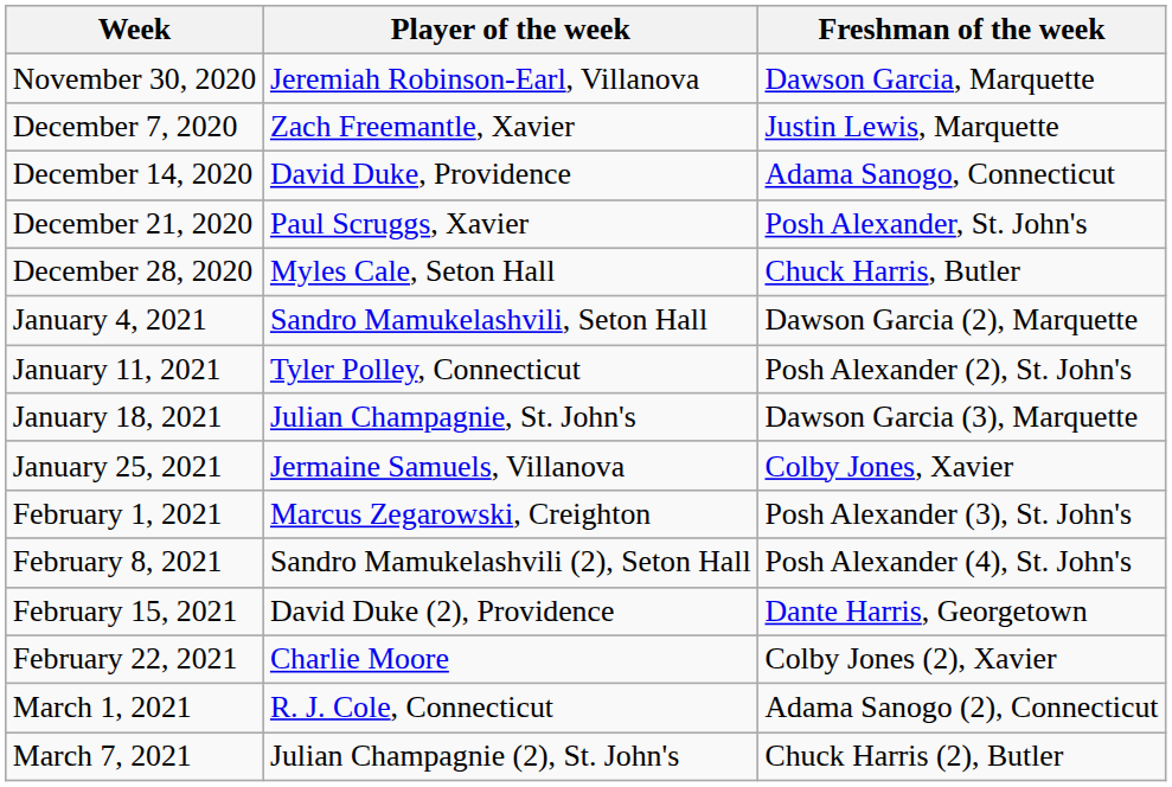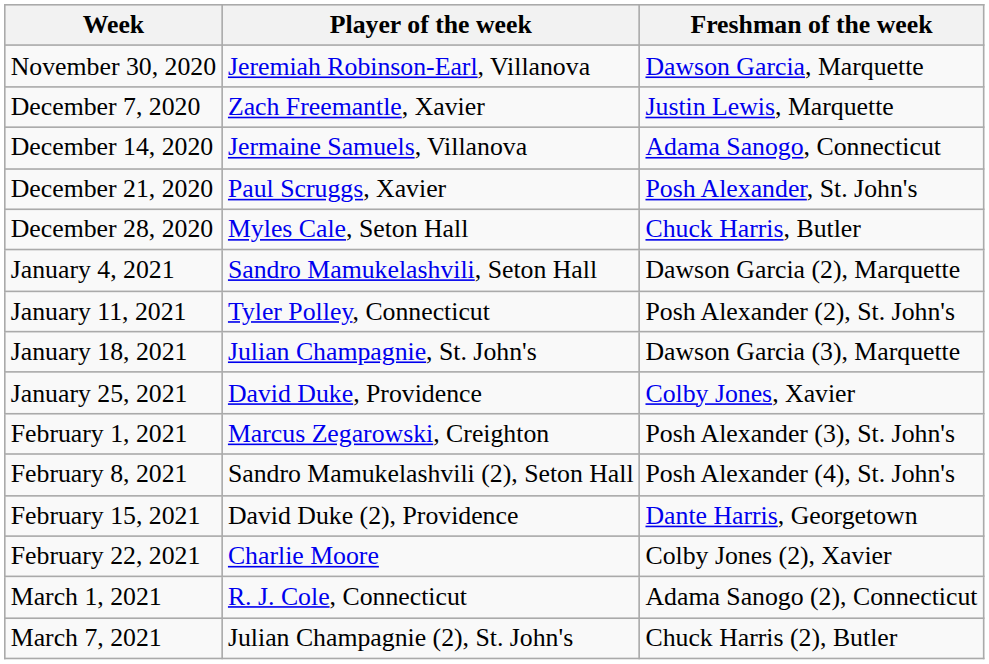December 14, 2020 | Player of the week: David Duke, Providence -> Jermaine Samuels, Villanova
January 25, 2021 | Player of the week: Jermaine Samuels, Villanova -> David Duke, Providence
